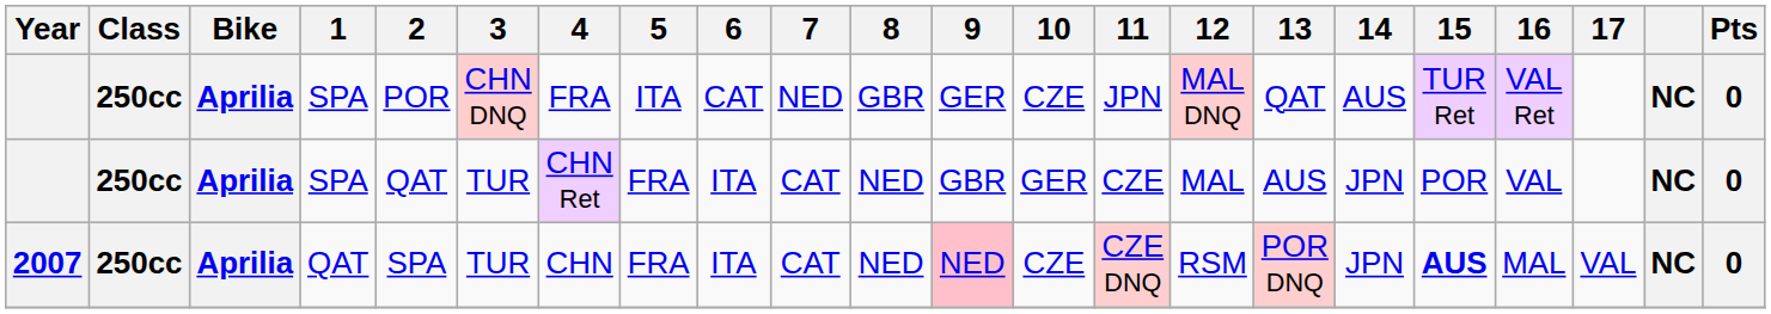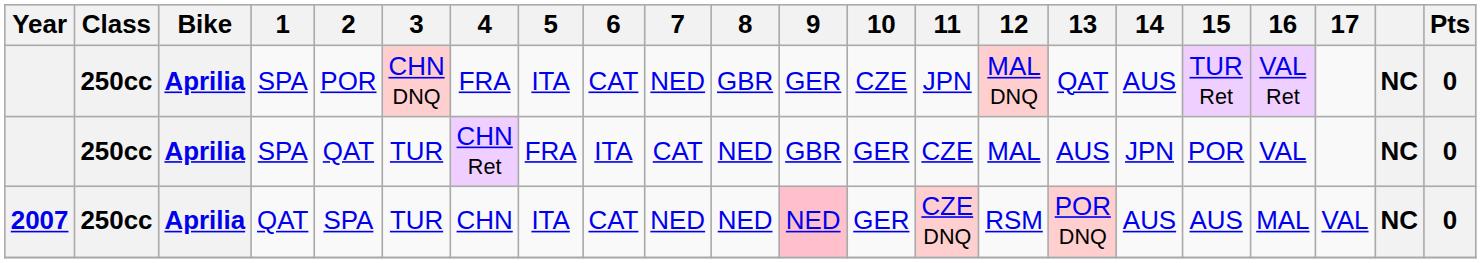2007 | 5: FRA -> ITA
2007 | 6: ITA -> CAT
2007 | 7: CAT -> NED
2007 | 10: CZE -> GER
2007 | 14: JPN -> AUS
2007 | 15: bold -> normal
